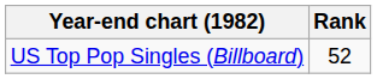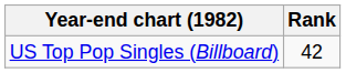US Top Pop Singles (Billboard) | Rank: 52 -> 42
